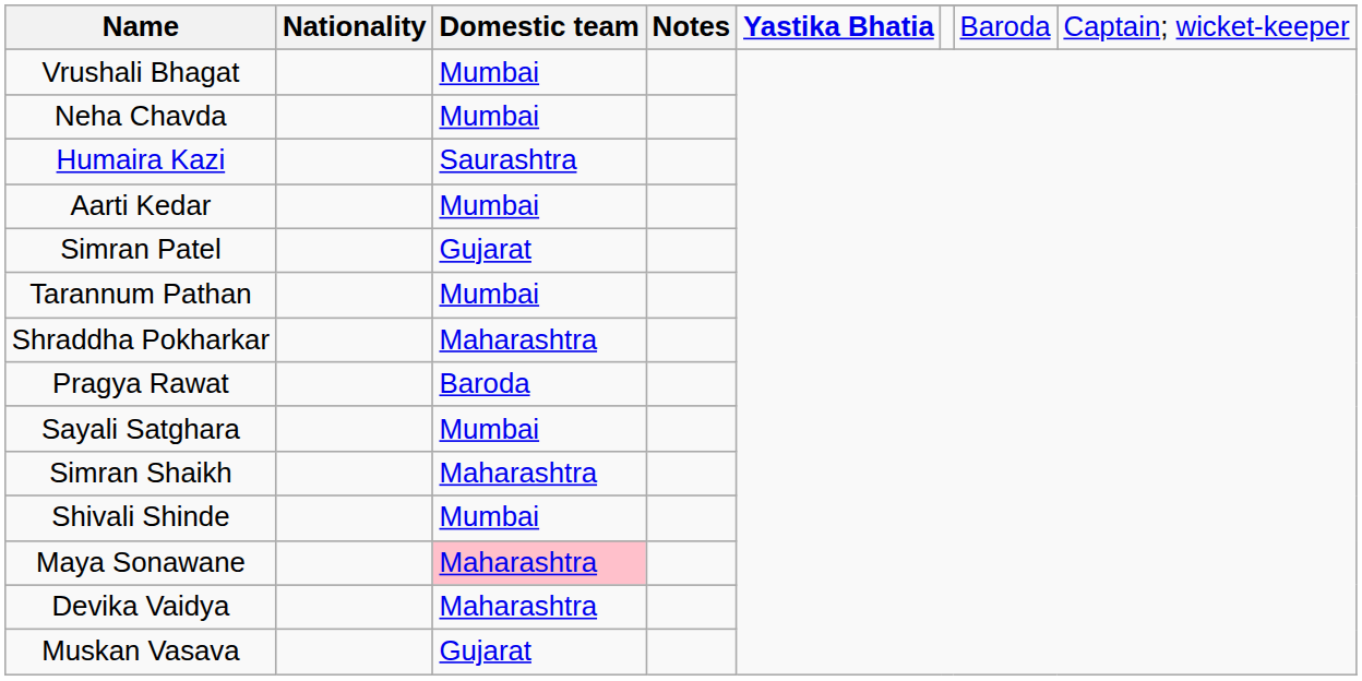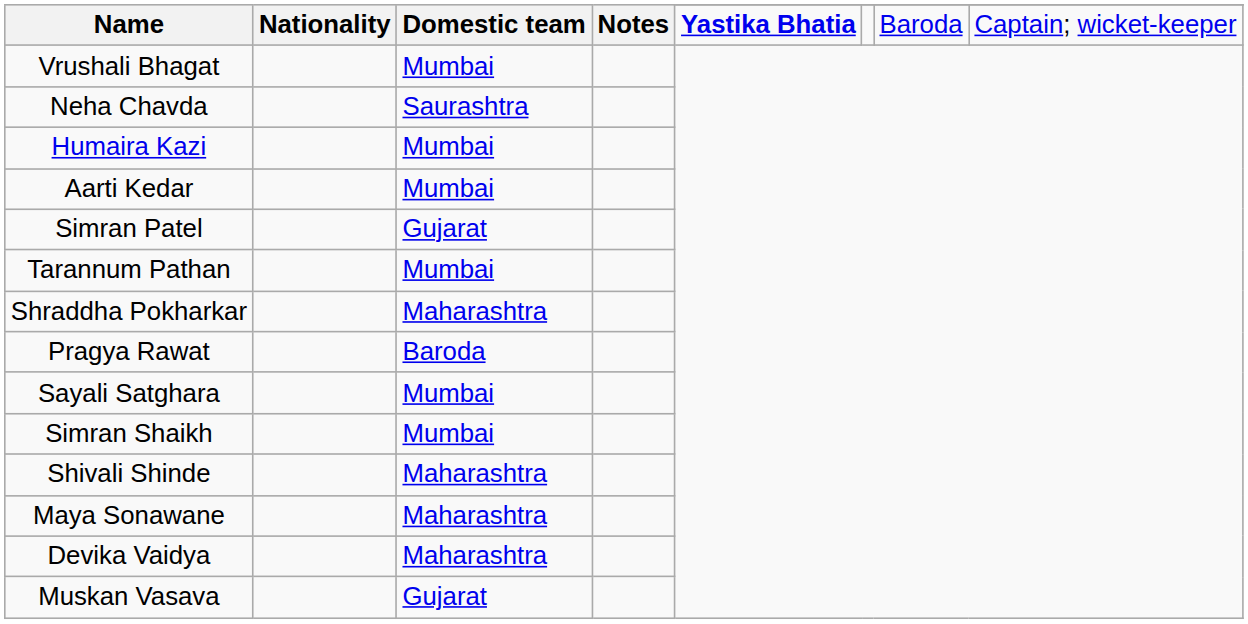Neha Chavda | Domestic team: Mumbai -> Saurashtra
Humaira Kazi | Domestic team: Saurashtra -> Mumbai
Simran Shaikh | Domestic team: Maharashtra -> Mumbai
Shivali Shinde | Domestic team: Mumbai -> Maharashtra
Maya Sonawane | Domestic team: pink background -> no background
